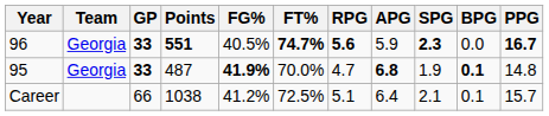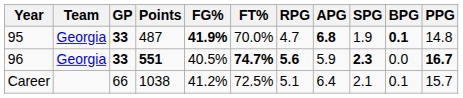rows swapped: 95 <-> 96
